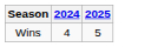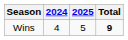+ column: Total | 9
